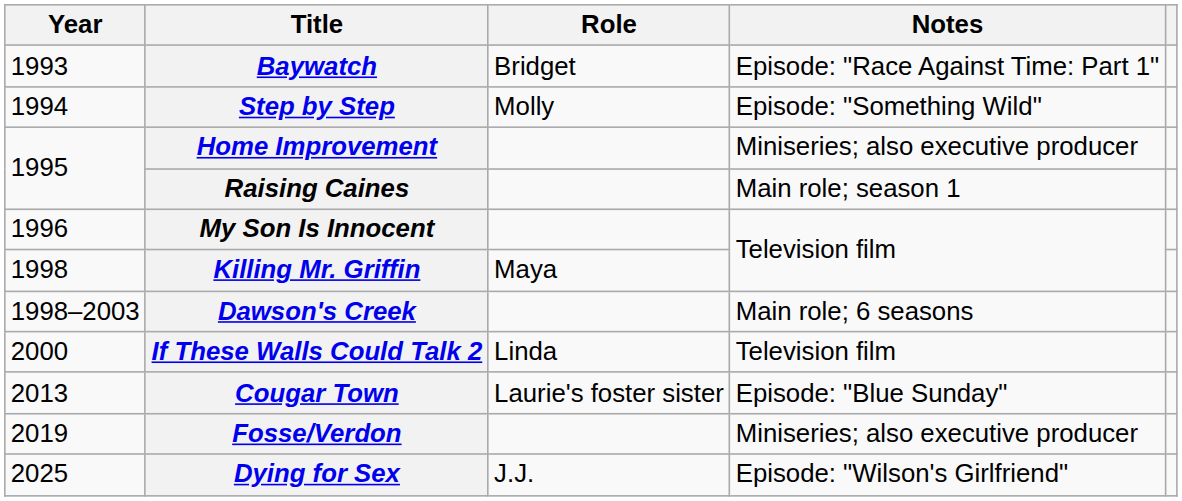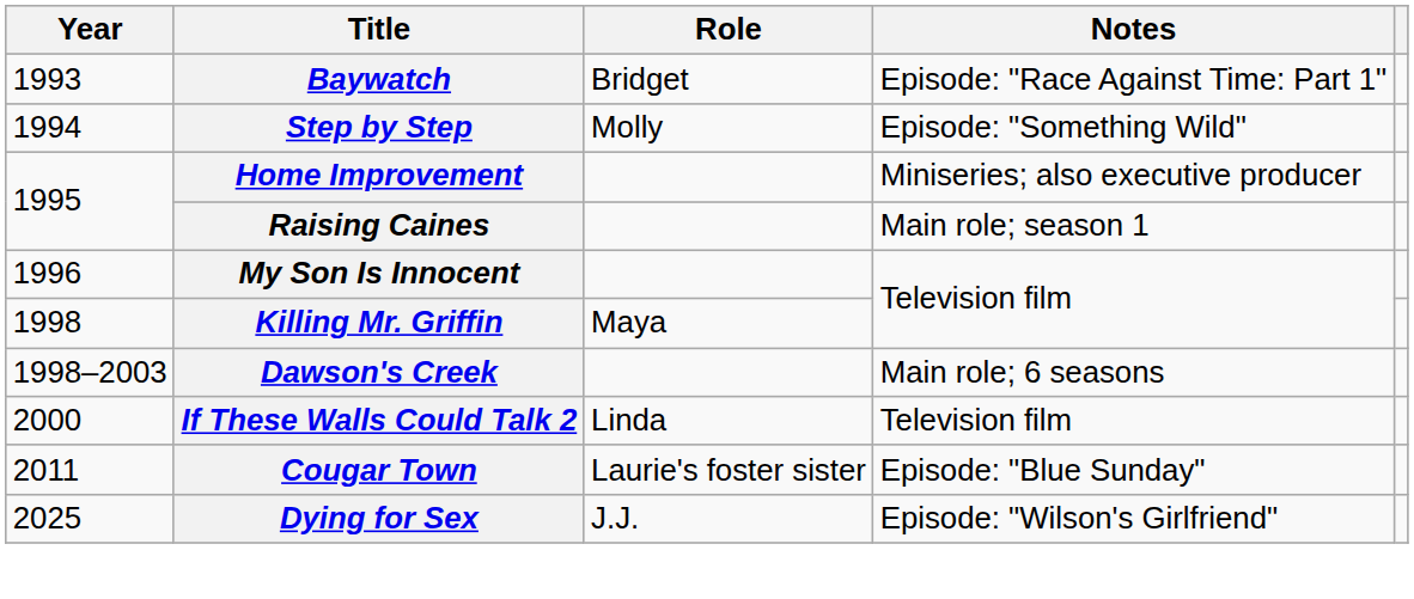Cougar Town | Year: 2013 -> 2011
- row: 2019 | Fosse/Verdon | Miniseries; also executive producer
